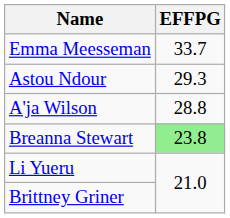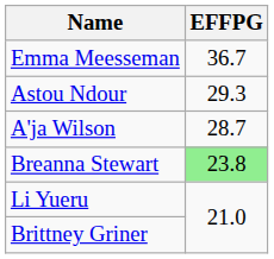Emma Meesseman | EFFPG: 33.7 -> 36.7
A'ja Wilson | EFFPG: 28.8 -> 28.7
